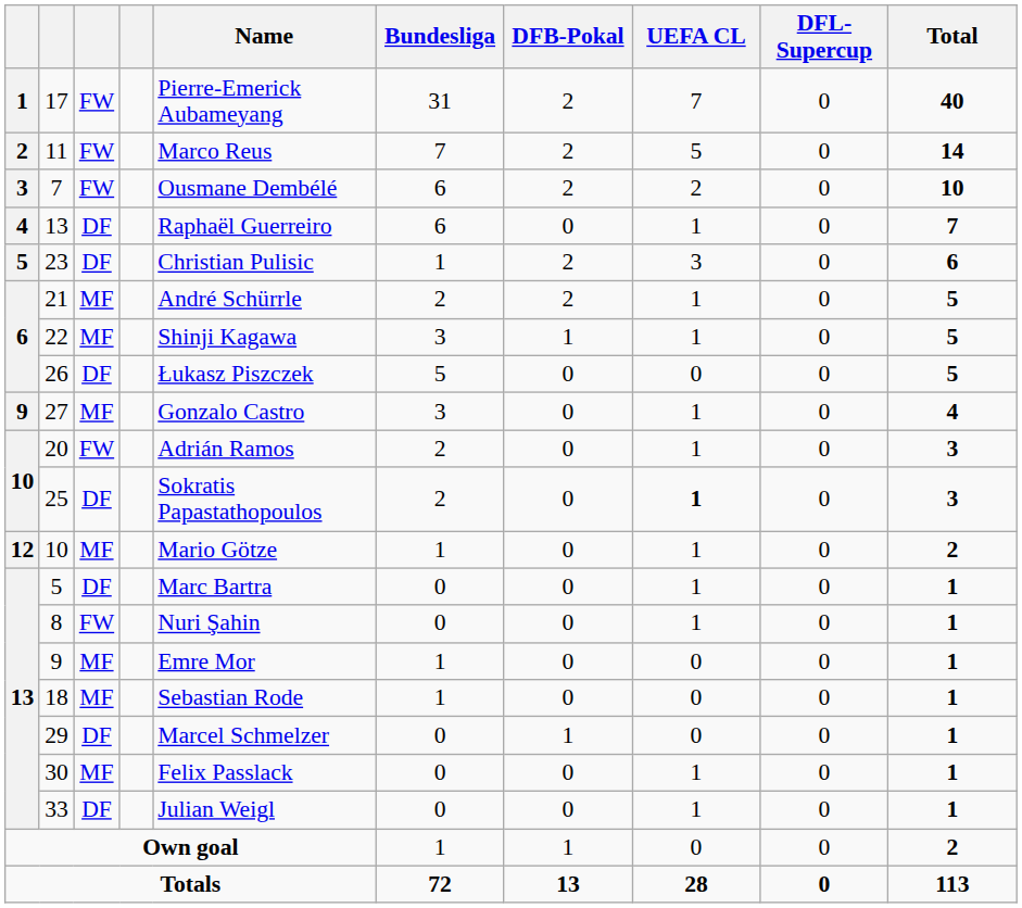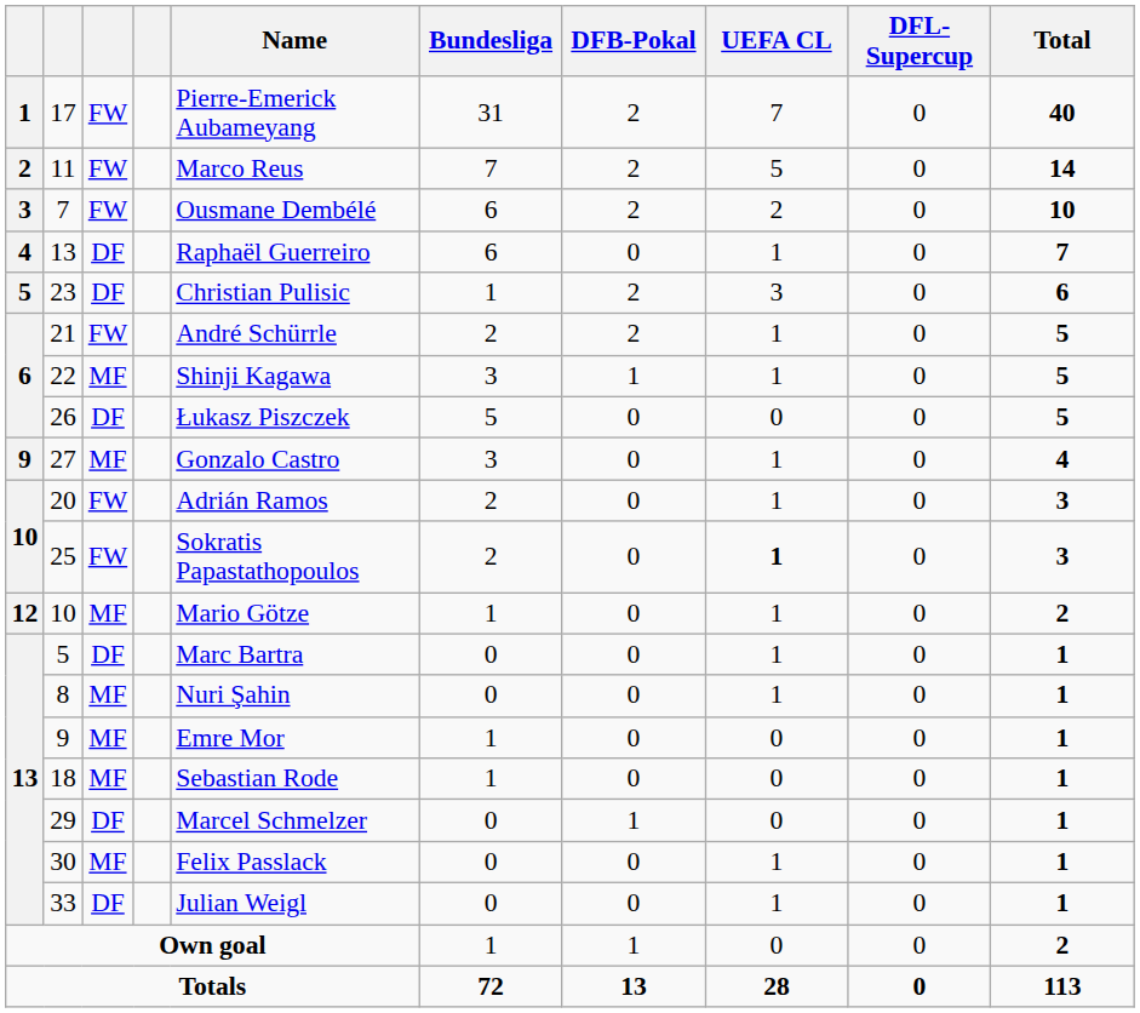21 | column 3: MF -> FW
25 | column 3: DF -> FW
8 | column 3: FW -> MF
